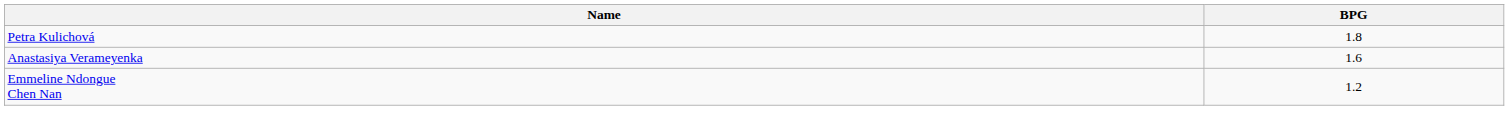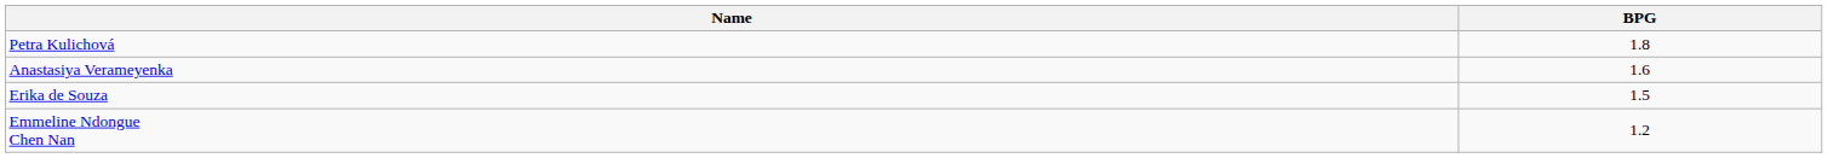+ row: Erika de Souza | 1.5
